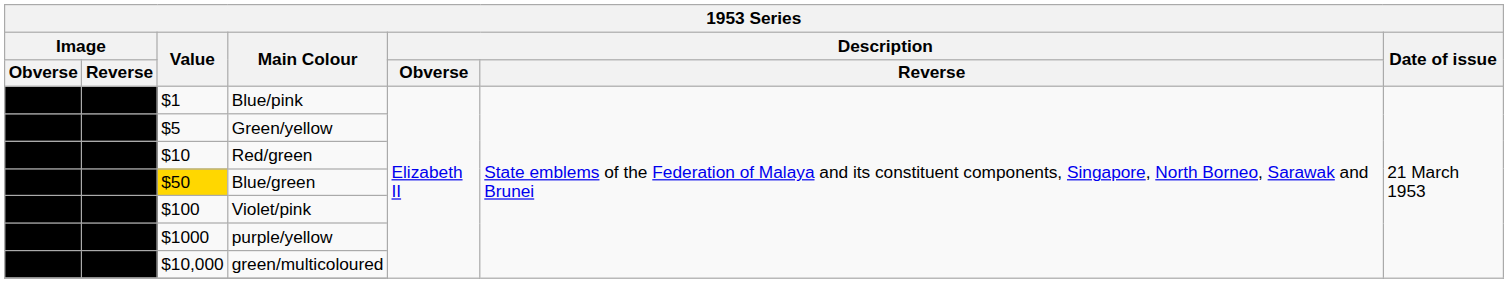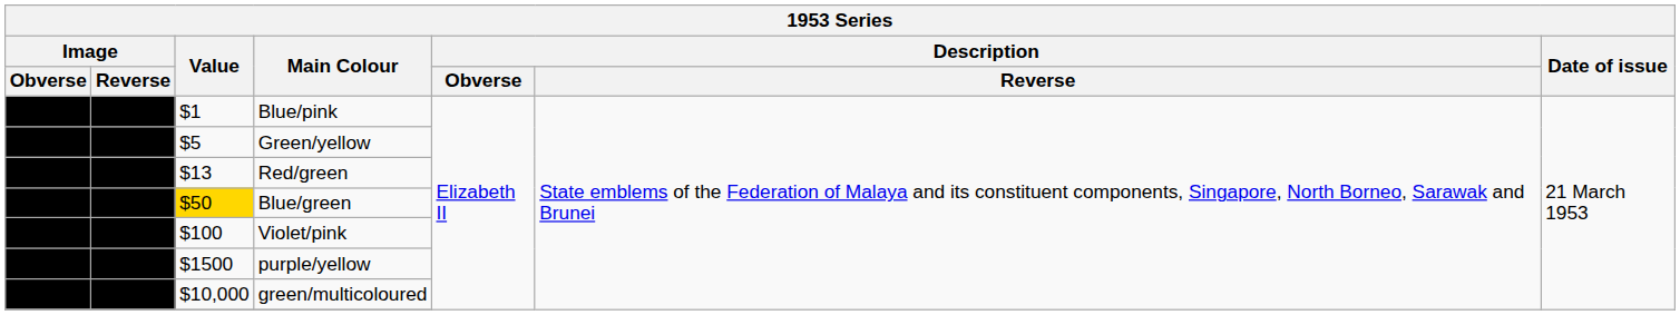Red/green | Value: $10 -> $13
purple/yellow | Value: $1000 -> $1500
